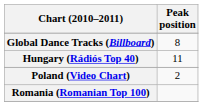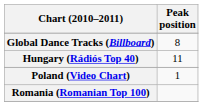Poland (Video Chart) | Peak position: 2 -> 1
